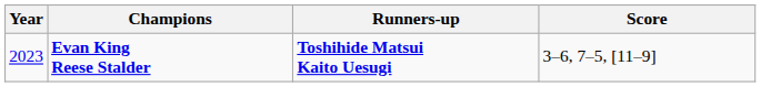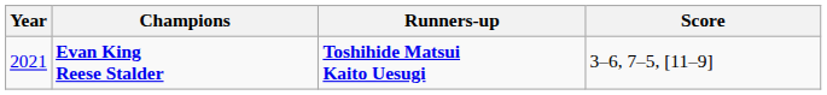Evan King Reese Stalder | Year: 2023 -> 2021
